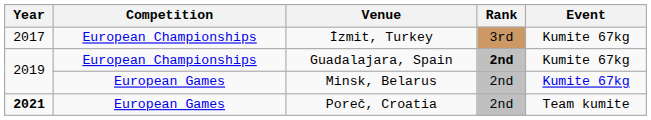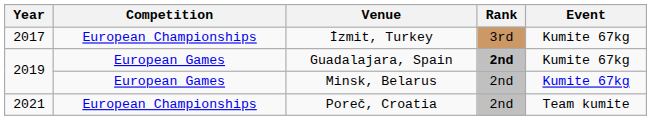Guadalajara, Spain | Competition: European Championships -> European Games
Poreč, Croatia | Year: bold -> normal
Poreč, Croatia | Competition: European Games -> European Championships
